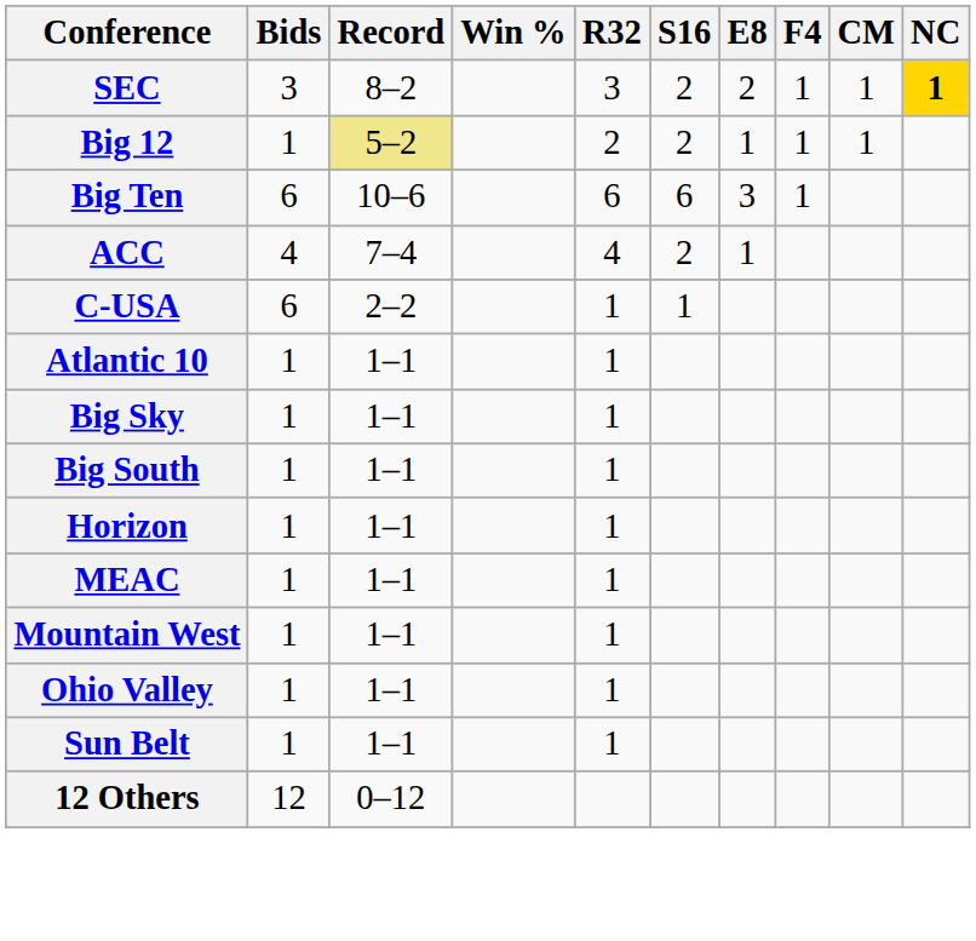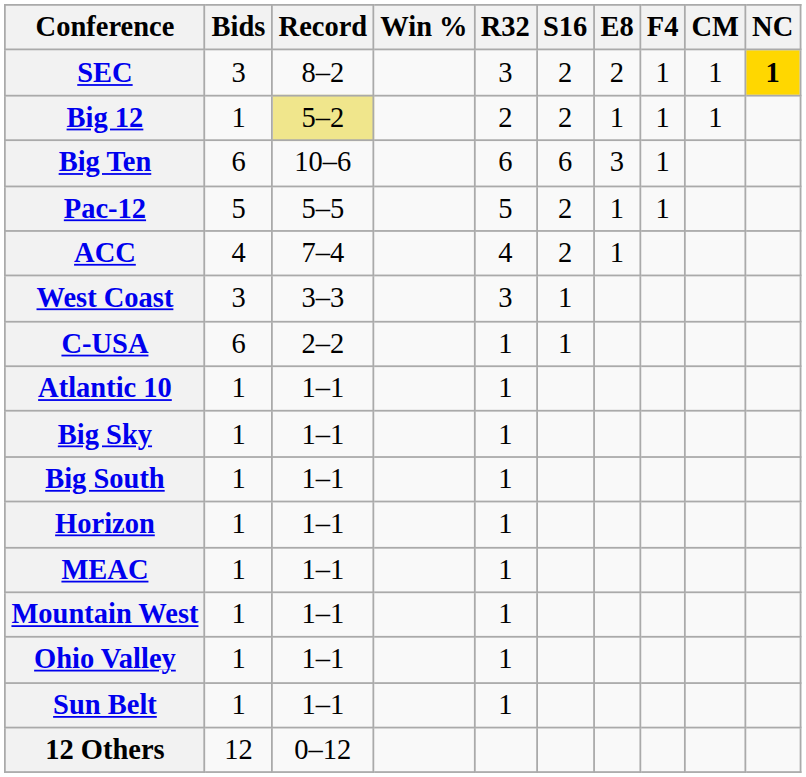+ row: Pac-12 | 5 | 5–5 | 5 | 2 | 1 | 1
+ row: West Coast | 3 | 3–3 | 3 | 1
